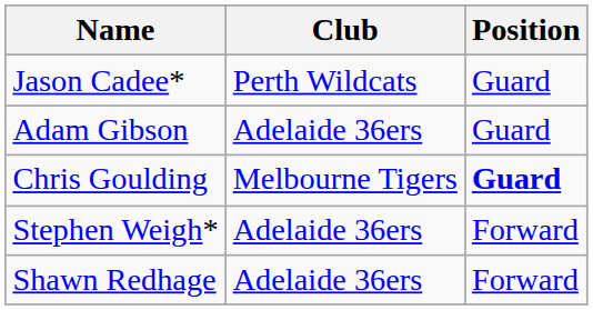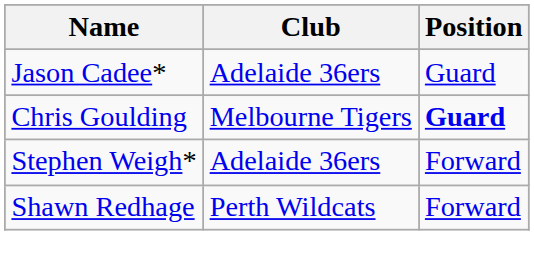Jason Cadee* | Club: Perth Wildcats -> Adelaide 36ers
- row: Adam Gibson | Adelaide 36ers | Guard
Shawn Redhage | Club: Adelaide 36ers -> Perth Wildcats
